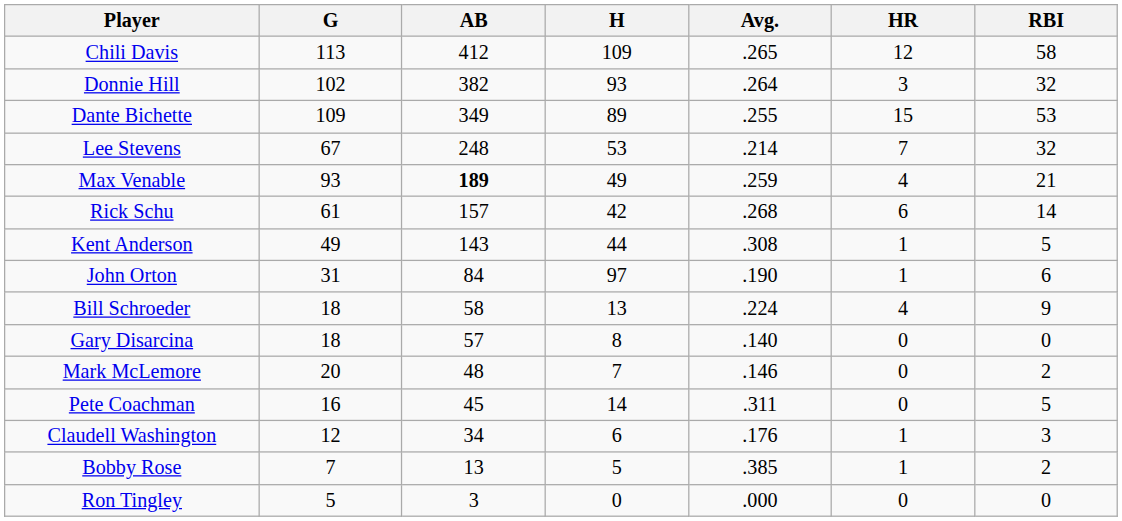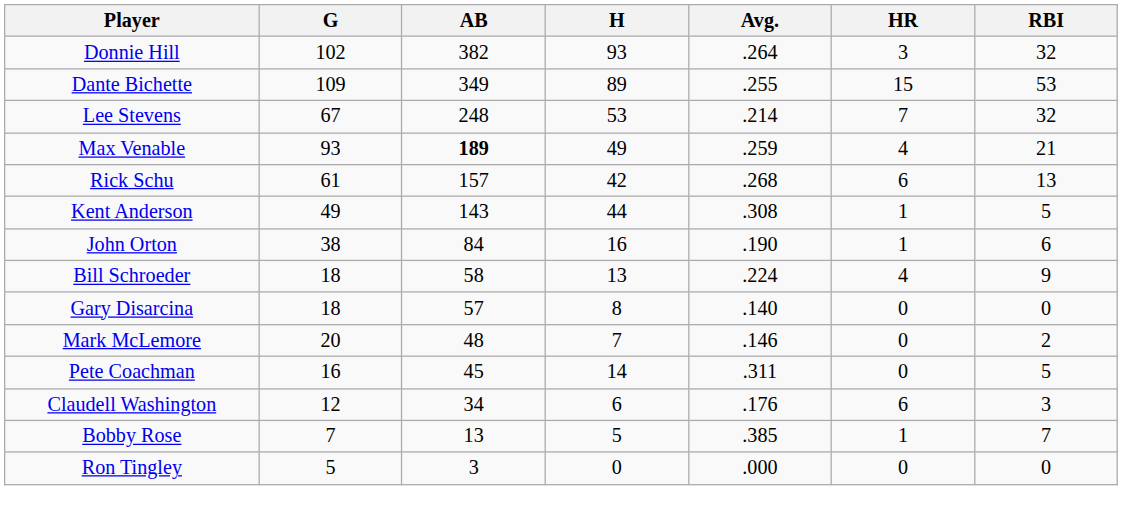- row: Chili Davis | 113 | 412 | 109 | .265 | 12 | 58
Rick Schu | RBI: 14 -> 13
John Orton | G: 31 -> 38
John Orton | H: 97 -> 16
Claudell Washington | HR: 1 -> 6
Bobby Rose | RBI: 2 -> 7
